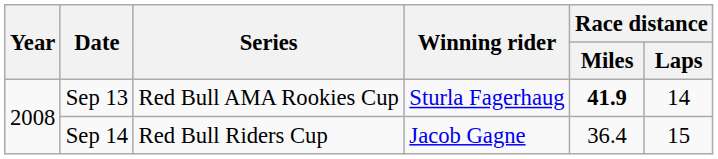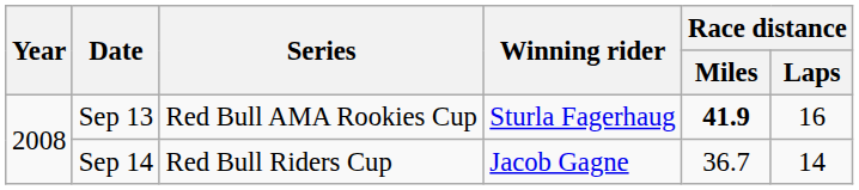Sep 13 | Race distance / Laps: 14 -> 16
Sep 14 | Race distance / Miles: 36.4 -> 36.7
Sep 14 | Race distance / Laps: 15 -> 14
